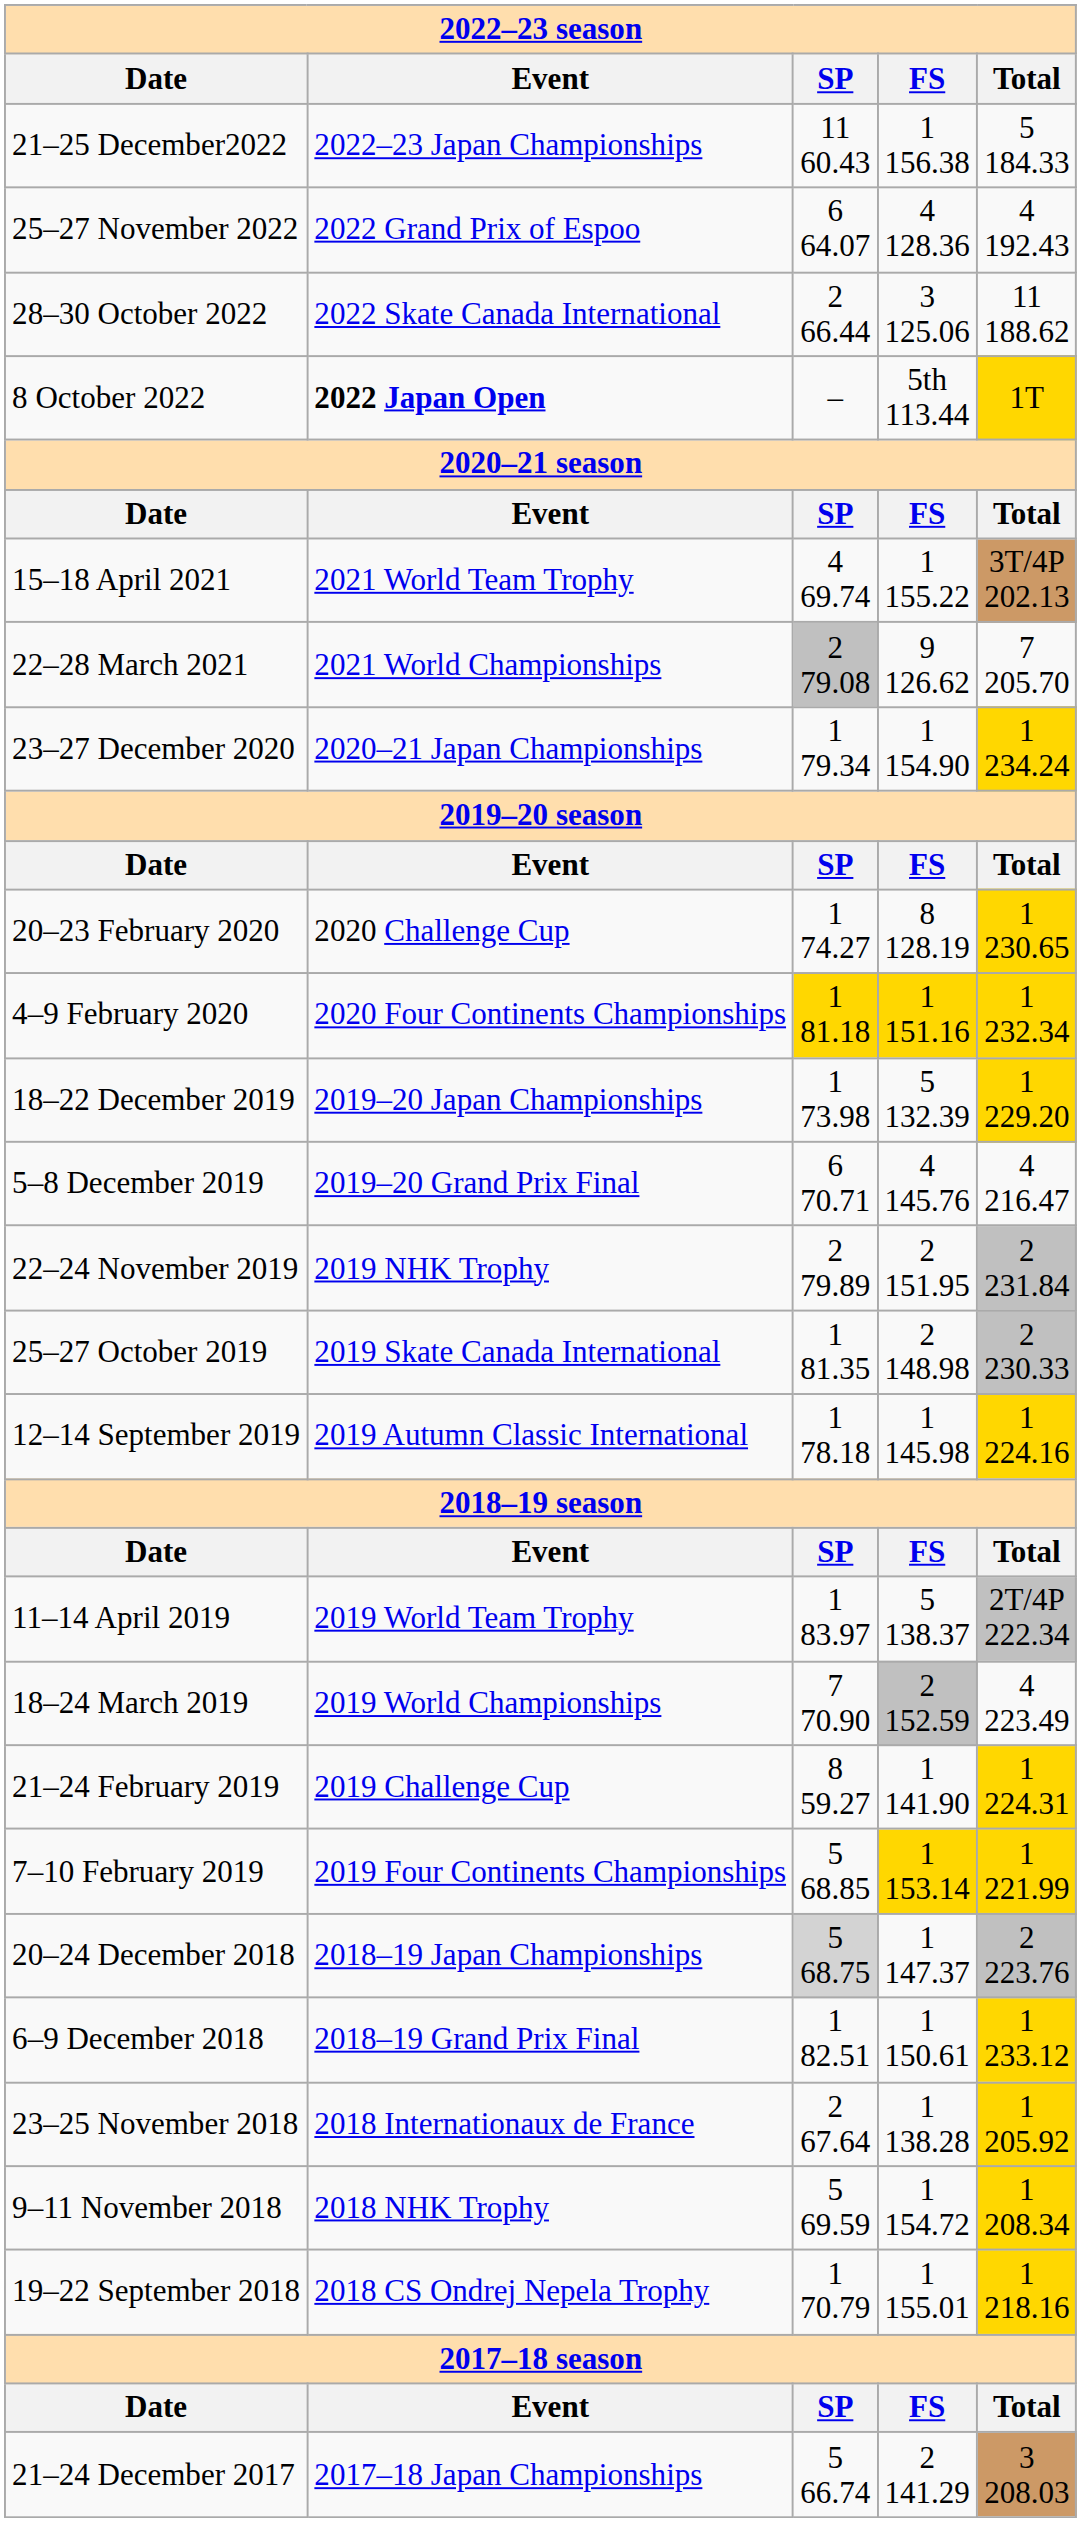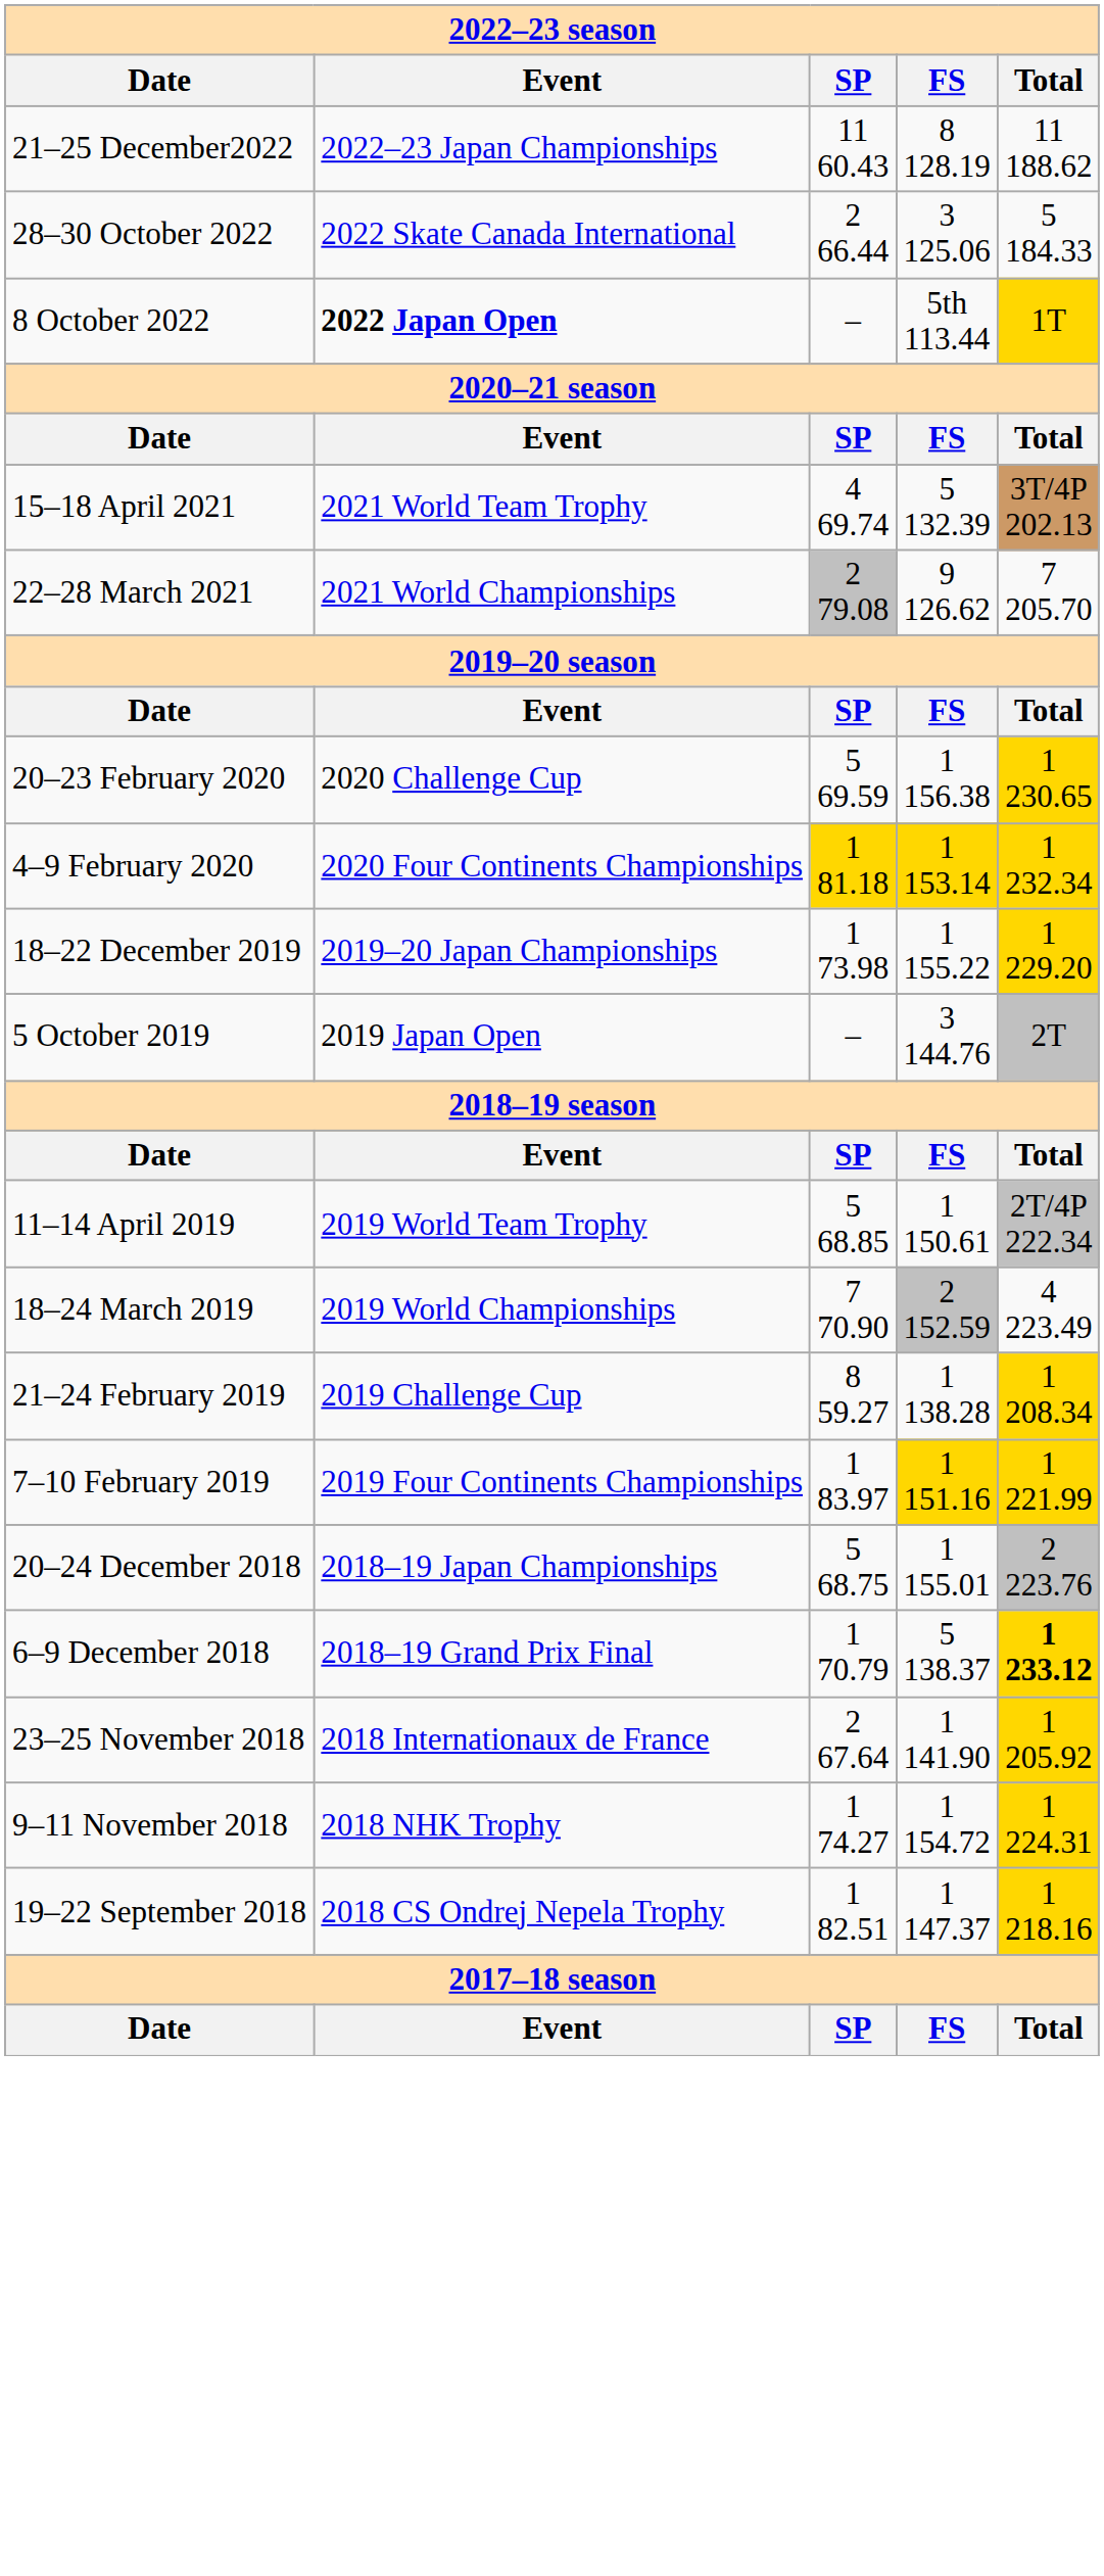21–25 December2022 | FS: 1 156.38 -> 8 128.19
21–25 December2022 | Total: 5 184.33 -> 11 188.62
- row: 25–27 November 2022 | 2022 Grand Prix of Espoo | 6 64.07 | 4 128.36 | 4 192.43
28–30 October 2022 | Total: 11 188.62 -> 5 184.33
15–18 April 2021 | FS: 1 155.22 -> 5 132.39
- row: 23–27 December 2020 | 2020–21 Japan Championships | 1 79.34 | 1 154.90 | 1 234.24
20–23 February 2020 | SP: 1 74.27 -> 5 69.59
20–23 February 2020 | FS: 8 128.19 -> 1 156.38
4–9 February 2020 | FS: 1 151.16 -> 1 153.14
18–22 December 2019 | FS: 5 132.39 -> 1 155.22
- row: 5–8 December 2019 | 2019–20 Grand Prix Final | 6 70.71 | 4 145.76 | 4 216.47
- row: 22–24 November 2019 | 2019 NHK Trophy | 2 79.89 | 2 151.95 | 2 231.84
- row: 25–27 October 2019 | 2019 Skate Canada International | 1 81.35 | 2 148.98 | 2 230.33
+ row: 5 October 2019 | 2019 Japan Open | – | 3 144.76 | 2T
- row: 12–14 September 2019 | 2019 Autumn Classic International | 1 78.18 | 1 145.98 | 1 224.16
11–14 April 2019 | SP: 1 83.97 -> 5 68.85
11–14 April 2019 | FS: 5 138.37 -> 1 150.61
21–24 February 2019 | FS: 1 141.90 -> 1 138.28
21–24 February 2019 | Total: 1 224.31 -> 1 208.34
7–10 February 2019 | SP: 5 68.85 -> 1 83.97
7–10 February 2019 | FS: 1 153.14 -> 1 151.16
20–24 December 2018 | SP: lightgrey background -> no background
20–24 December 2018 | FS: 1 147.37 -> 1 155.01
6–9 December 2018 | SP: 1 82.51 -> 1 70.79
6–9 December 2018 | FS: 1 150.61 -> 5 138.37
6–9 December 2018 | Total: normal -> bold
23–25 November 2018 | FS: 1 138.28 -> 1 141.90
9–11 November 2018 | SP: 5 69.59 -> 1 74.27
9–11 November 2018 | Total: 1 208.34 -> 1 224.31
19–22 September 2018 | SP: 1 70.79 -> 1 82.51
19–22 September 2018 | FS: 1 155.01 -> 1 147.37
- row: 21–24 December 2017 | 2017–18 Japan Championships | 5 66.74 | 2 141.29 | 3 208.03
